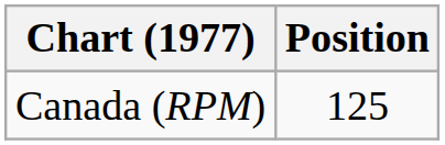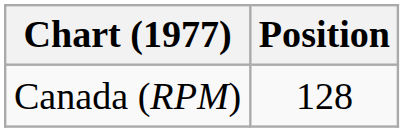Canada (RPM) | Position: 125 -> 128
